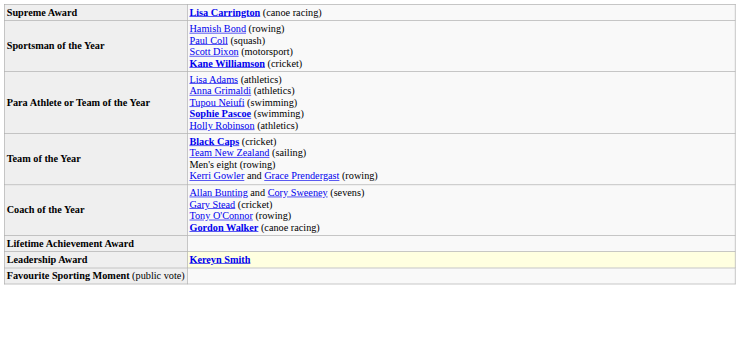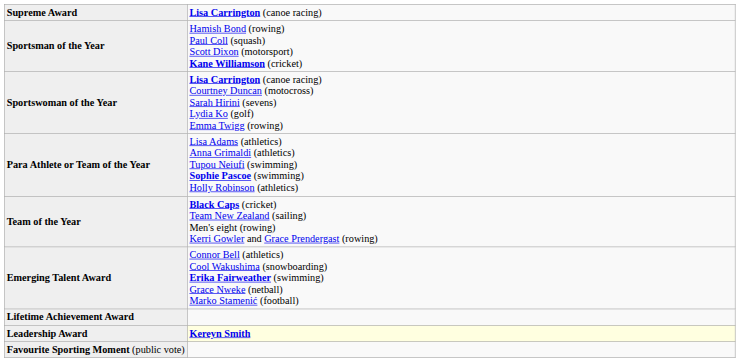+ row: Sportswoman of the Year | Lisa Carrington (canoe racing) Courtney Duncan (motocross) Sarah Hirini (sevens) Lydia Ko (golf) Emma Twigg (rowing)
- row: Coach of the Year | Allan Bunting and Cory Sweeney (sevens) Gary Stead (cricket) Tony O'Connor (rowing) Gordon Walker (canoe racing)
+ row: Emerging Talent Award | Connor Bell (athletics) Cool Wakushima (snowboarding) Erika Fairweather (swimming) Grace Nweke (netball) Marko Stamenić (football)
